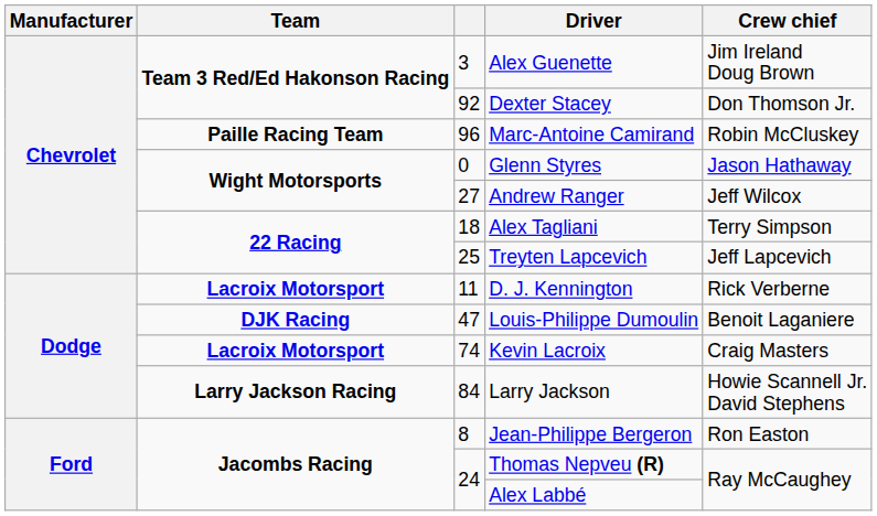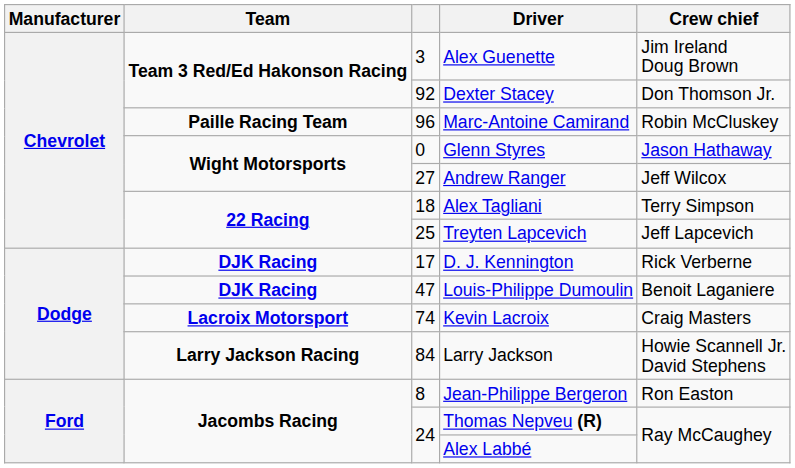D. J. Kennington | Team: Lacroix Motorsport -> DJK Racing
D. J. Kennington | column 3: 11 -> 17
